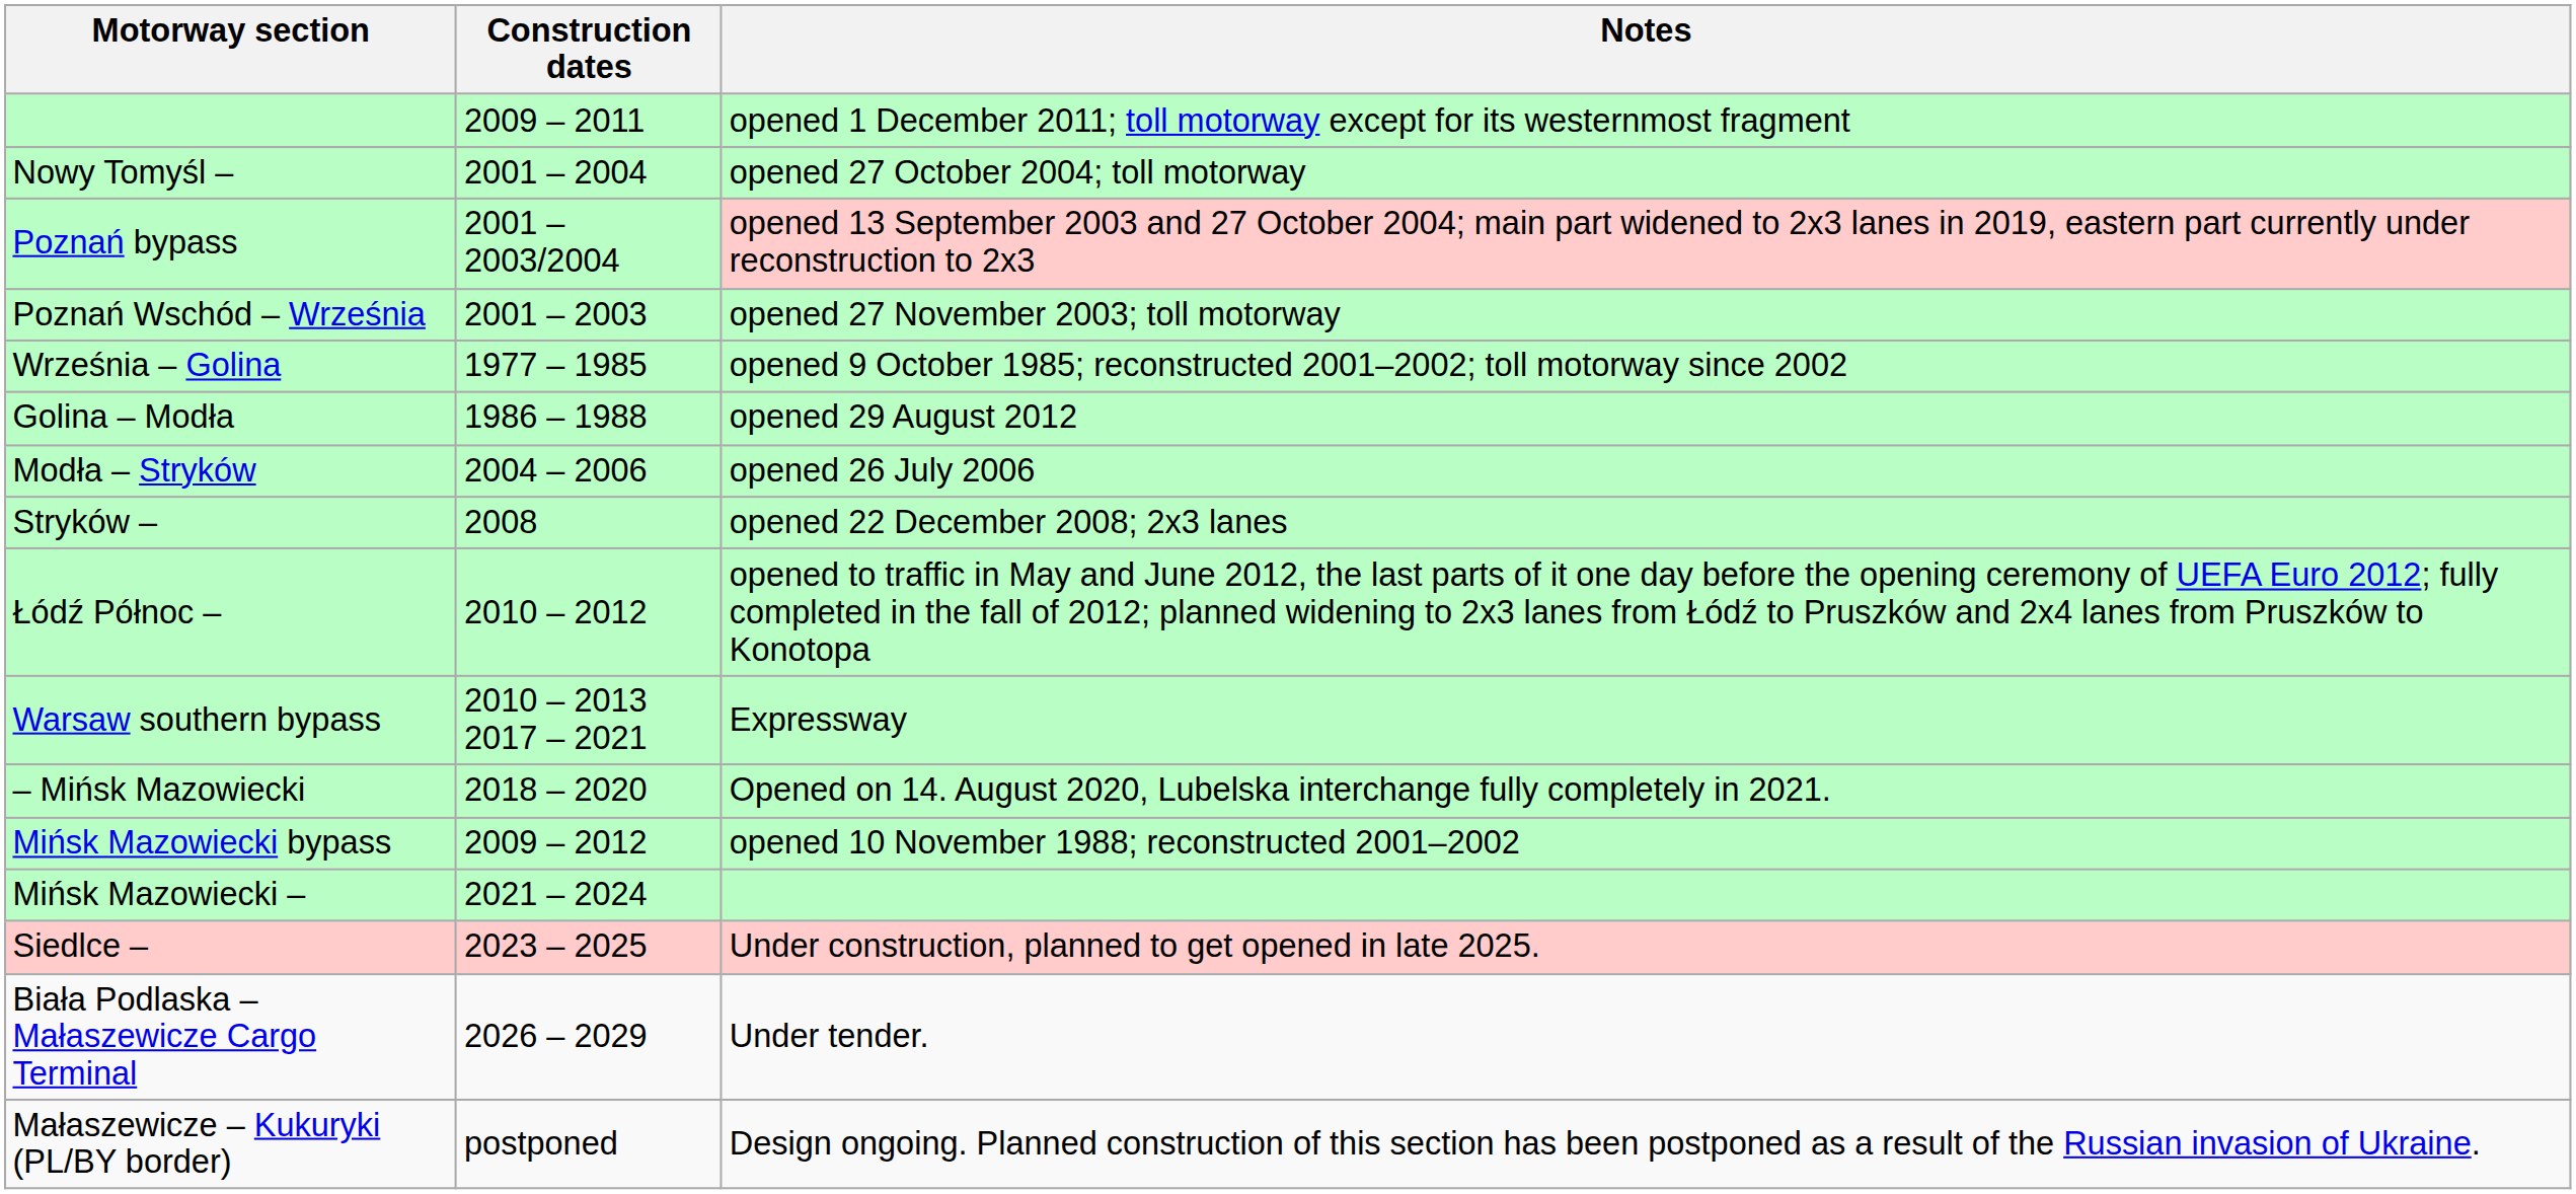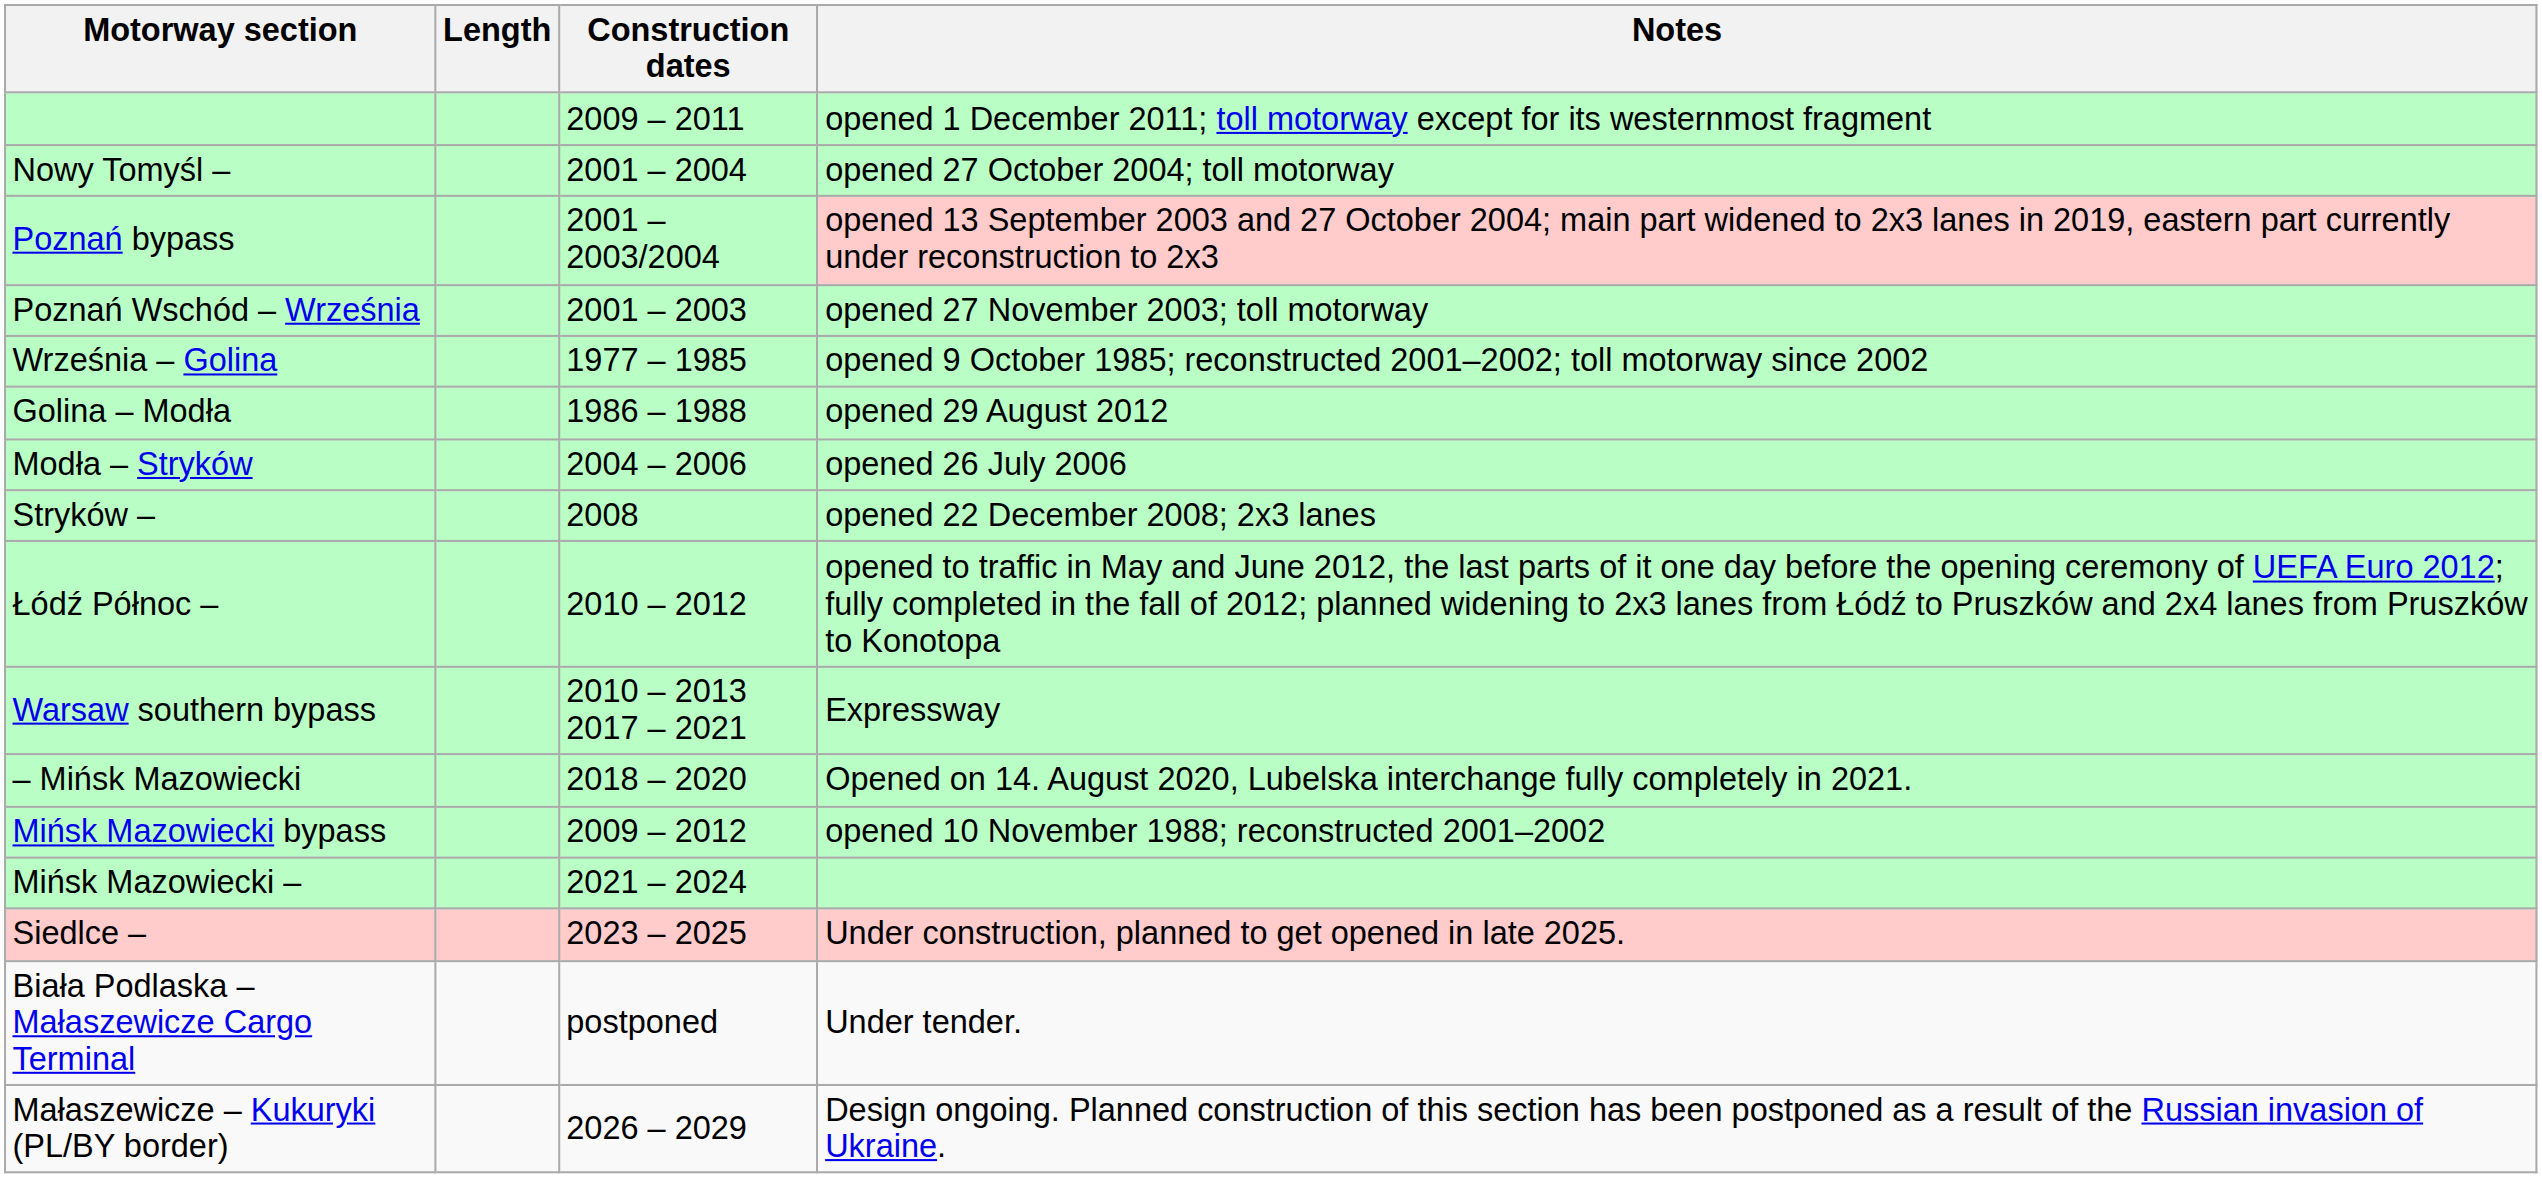+ column: Length
Biała Podlaska – Małaszewicze Cargo Terminal | Construction dates: 2026 – 2029 -> postponed
Małaszewicze – Kukuryki (PL/BY border) | Construction dates: postponed -> 2026 – 2029
